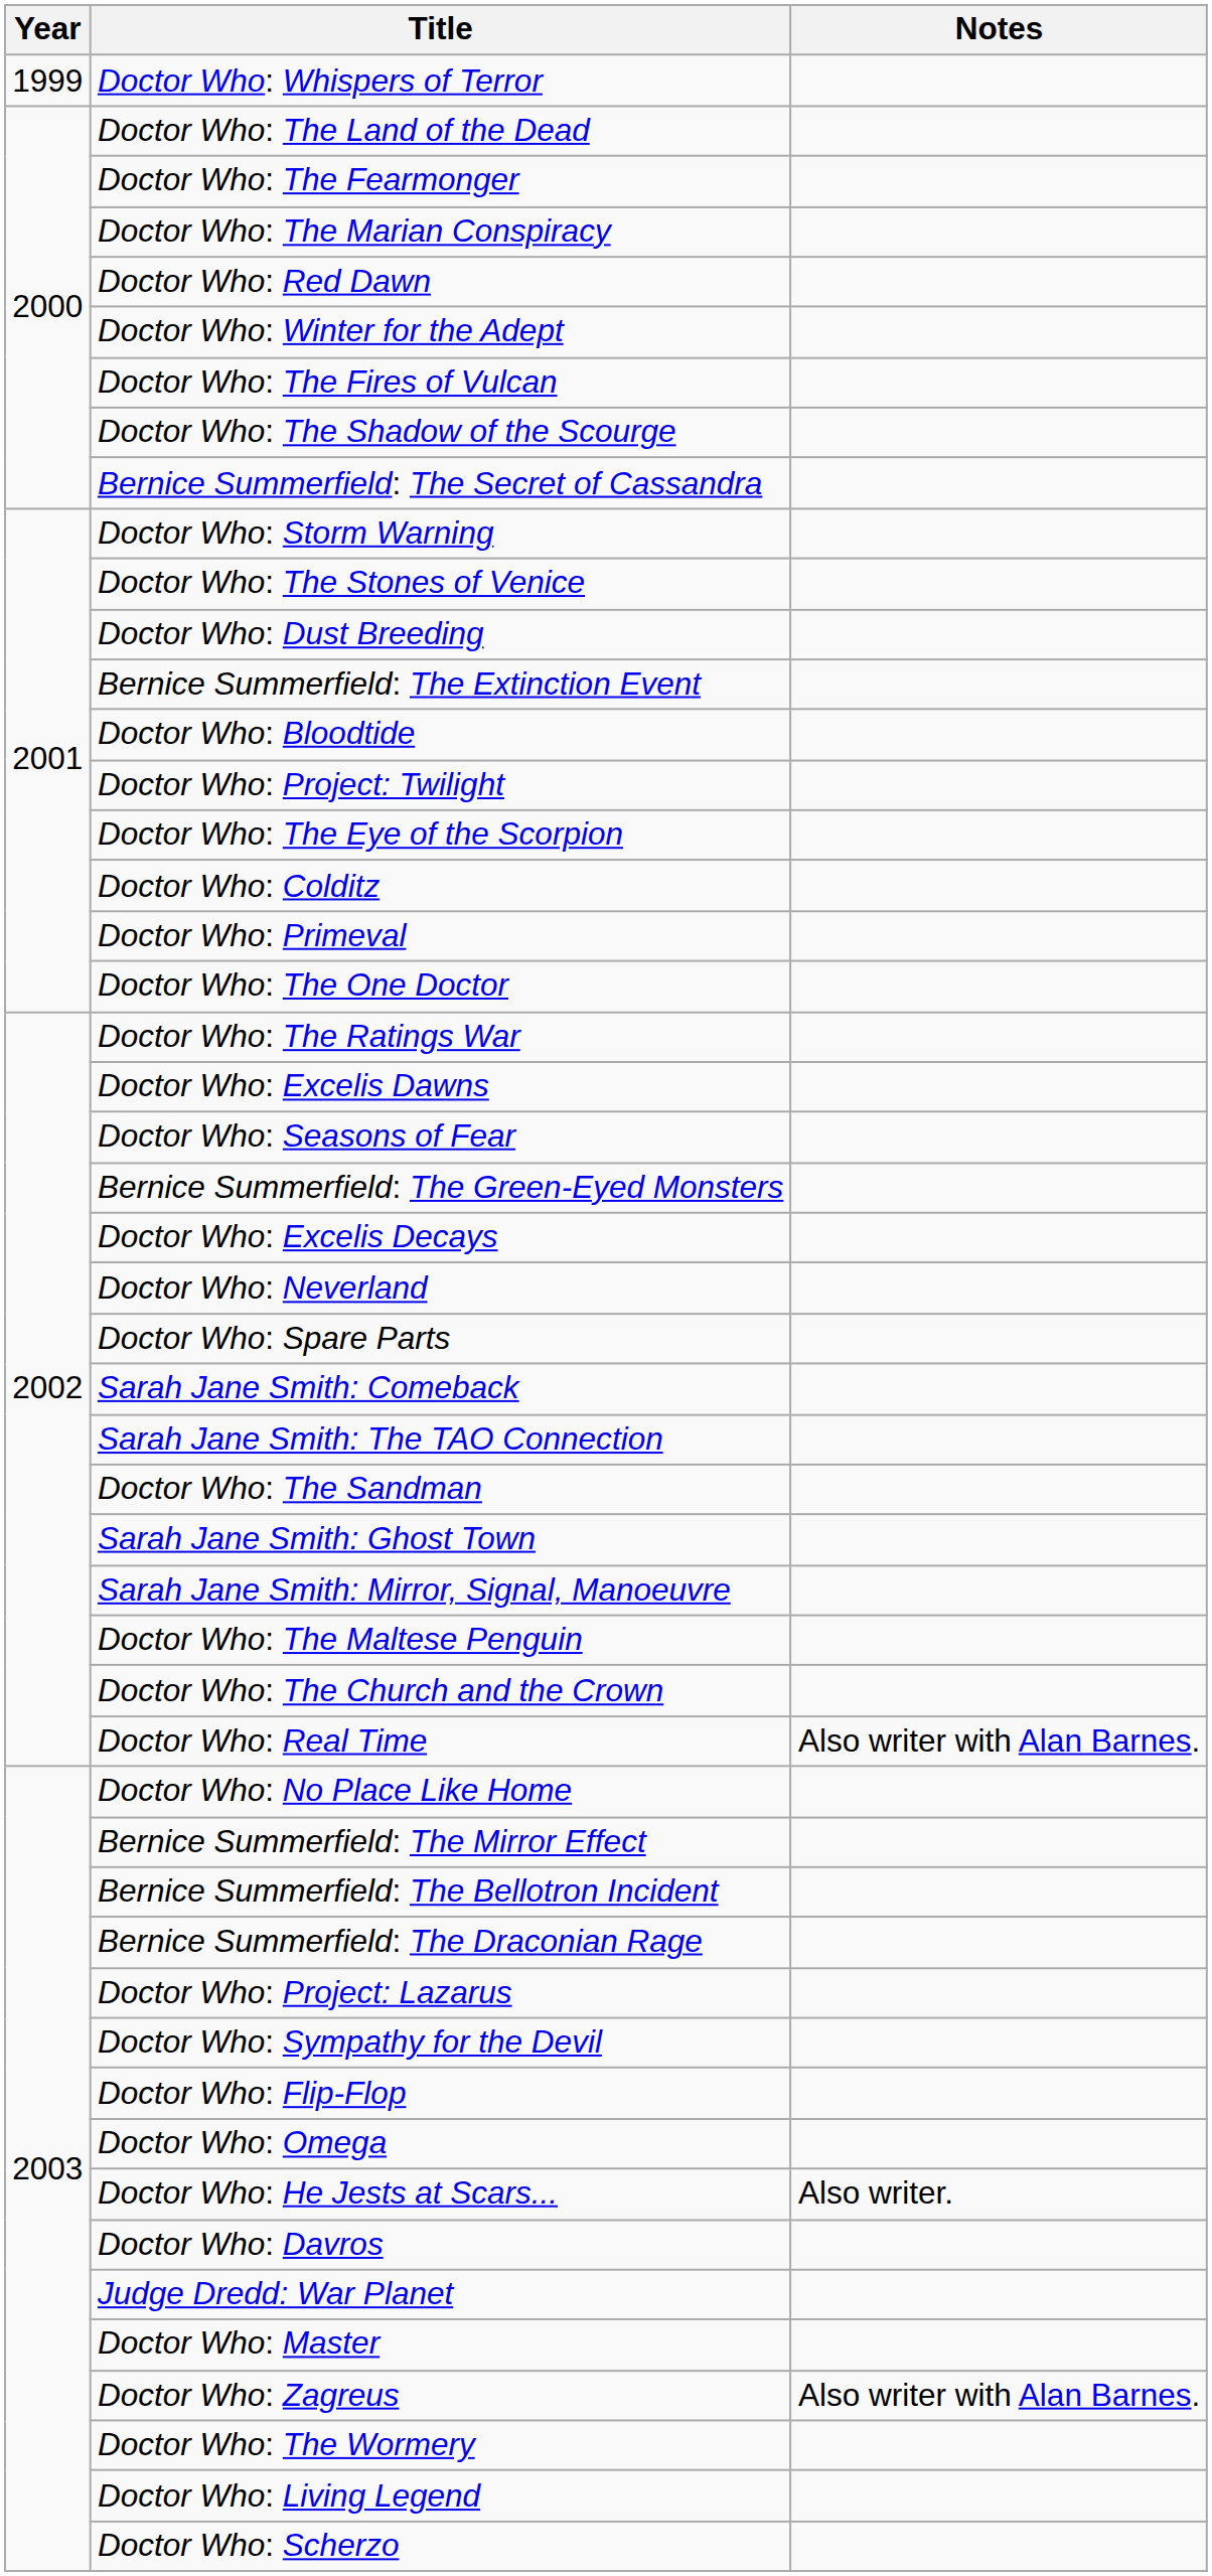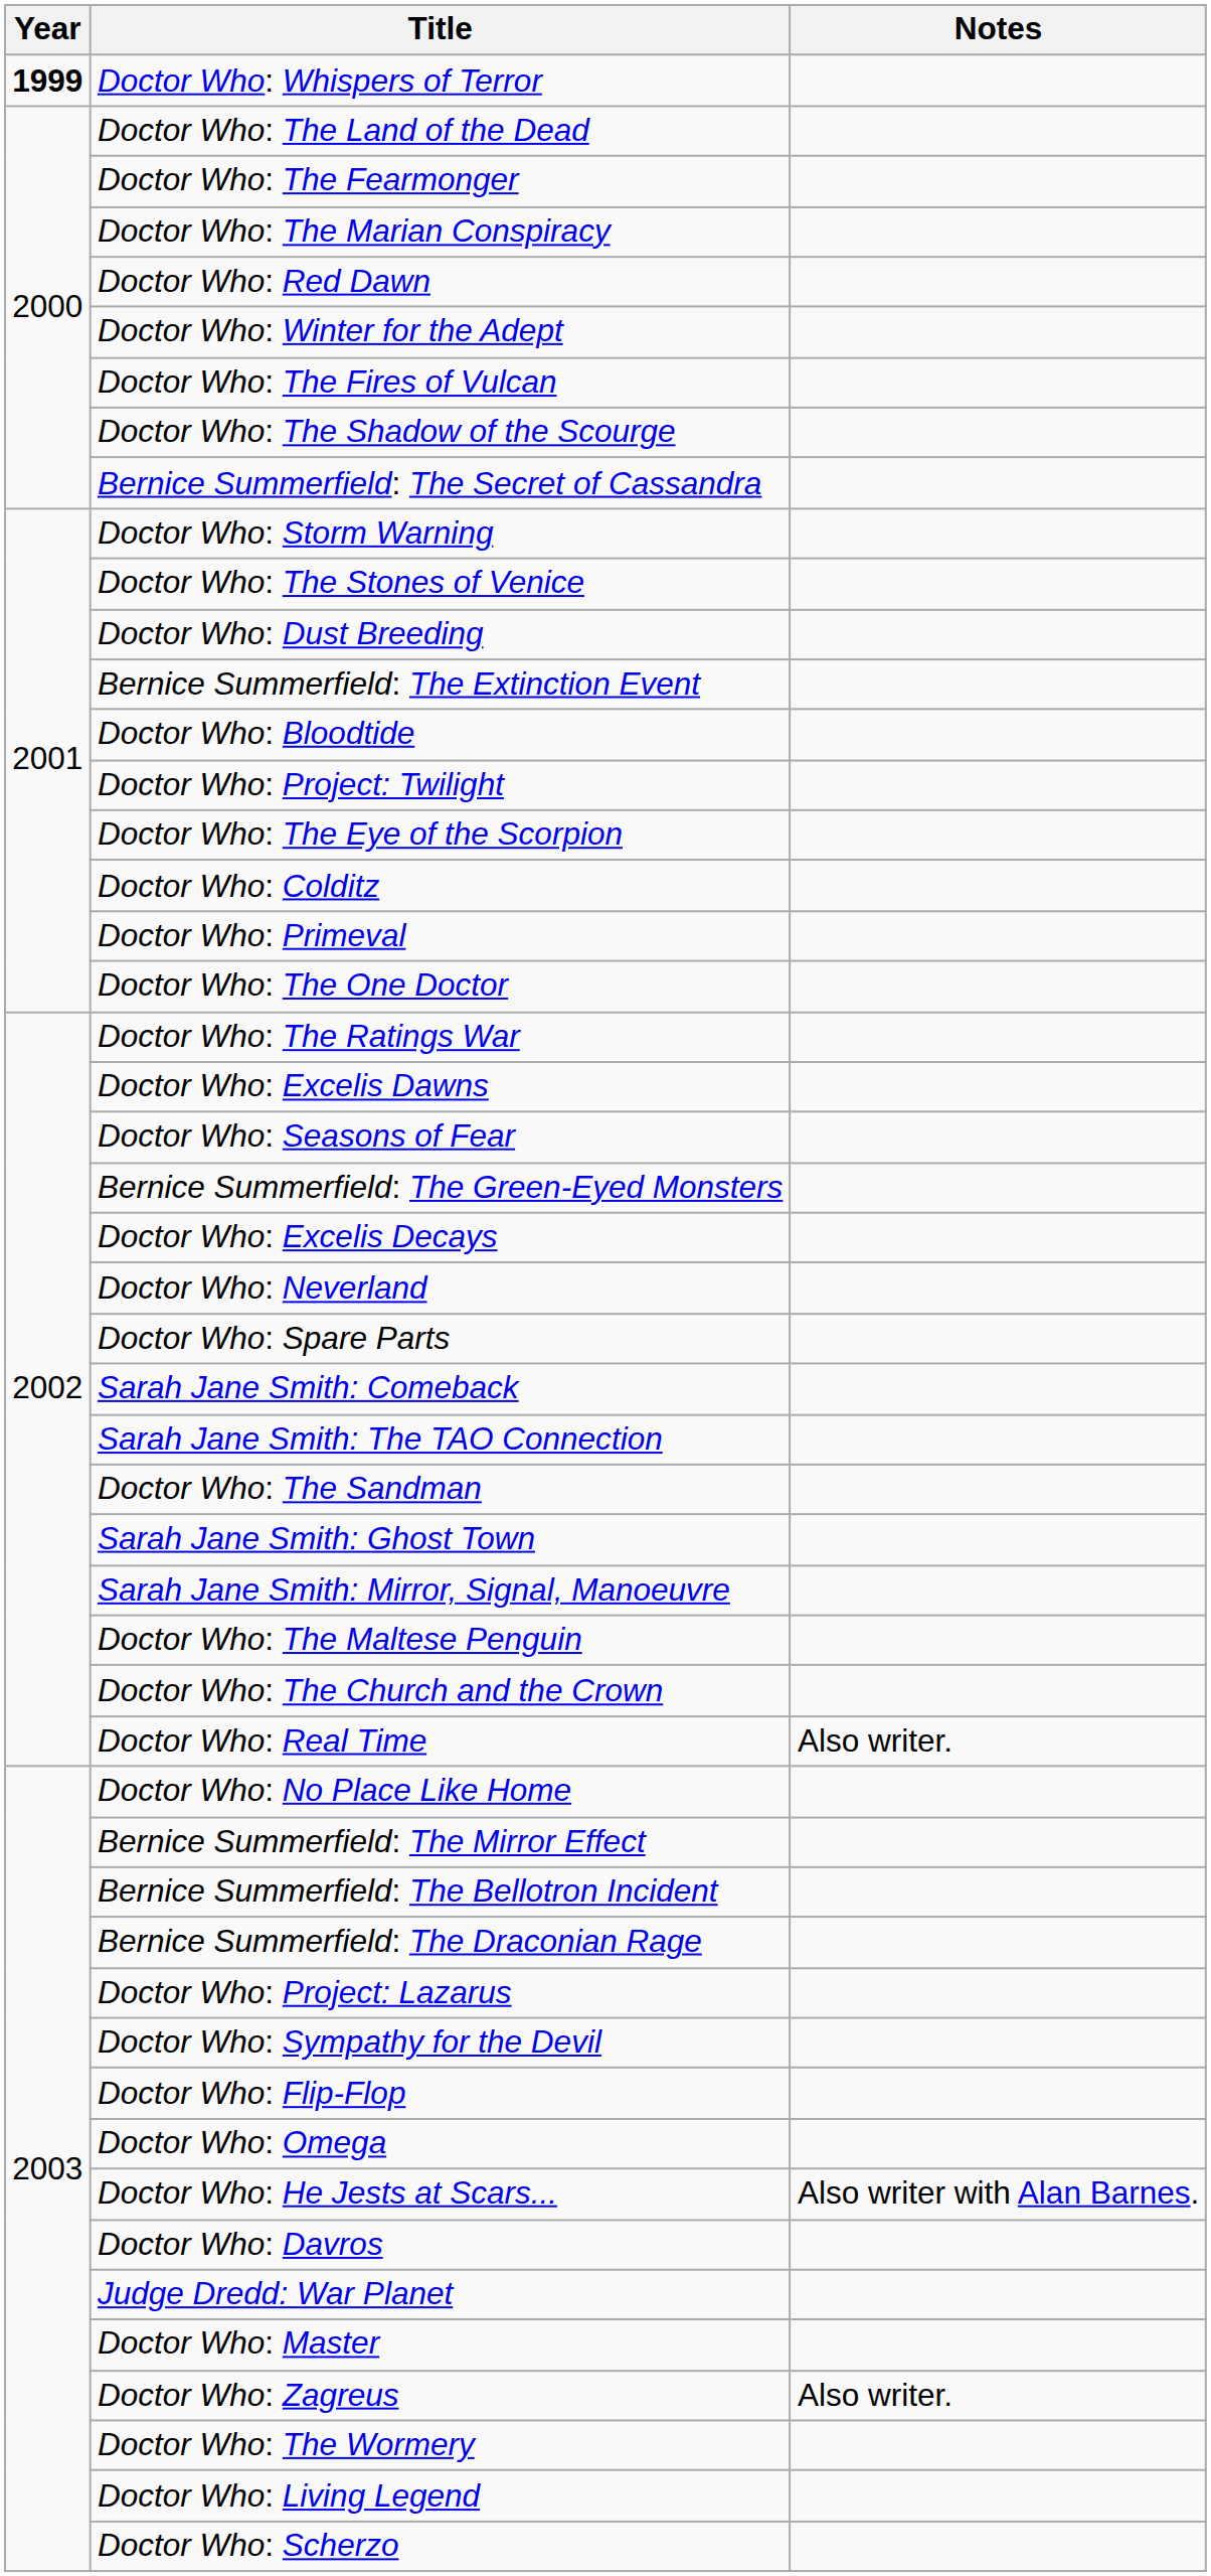Doctor Who: Whispers of Terror | Year: normal -> bold
Doctor Who: Real Time | Notes: Also writer with Alan Barnes. -> Also writer.
Doctor Who: He Jests at Scars... | Notes: Also writer. -> Also writer with Alan Barnes.
Doctor Who: Zagreus | Notes: Also writer with Alan Barnes. -> Also writer.
